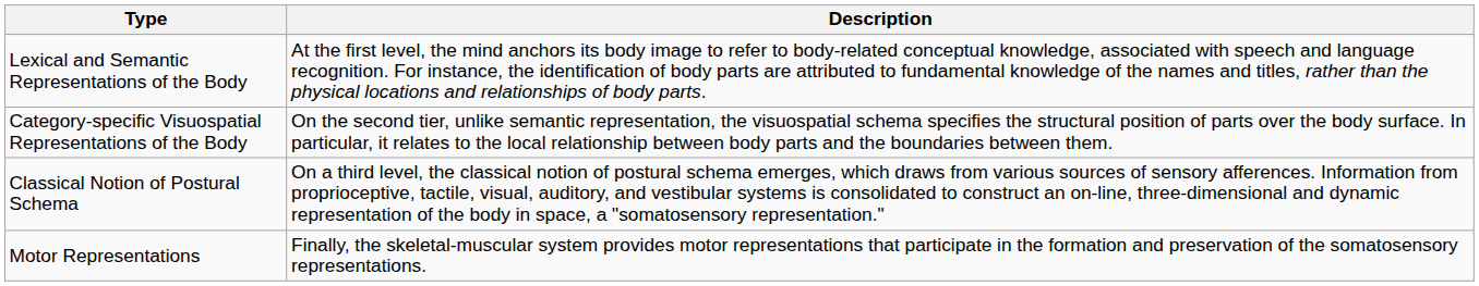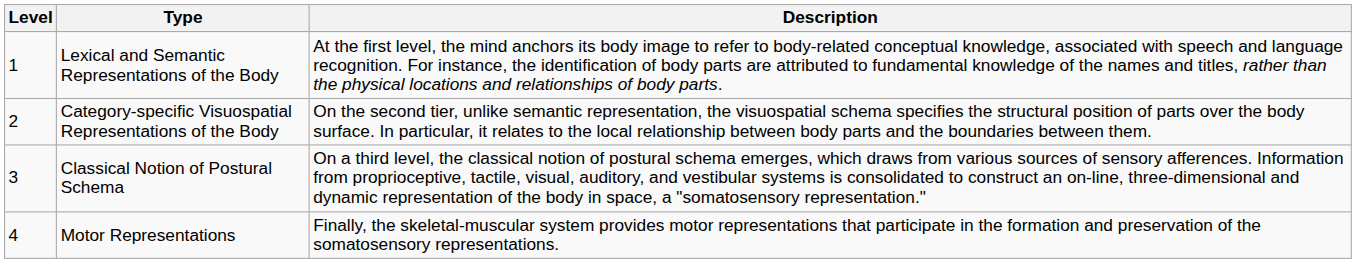+ column: Level | 1 | 2 | 3 | 4
